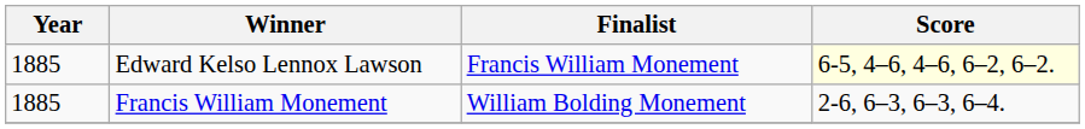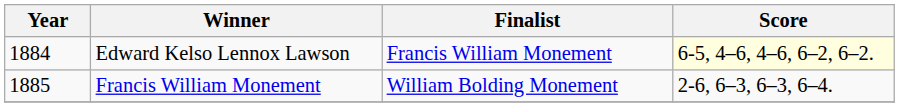Edward Kelso Lennox Lawson | Year: 1885 -> 1884
